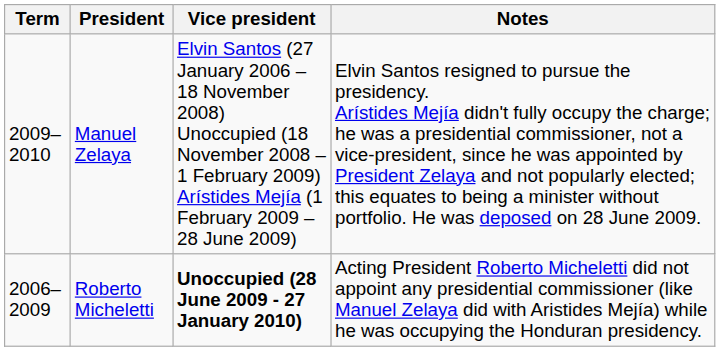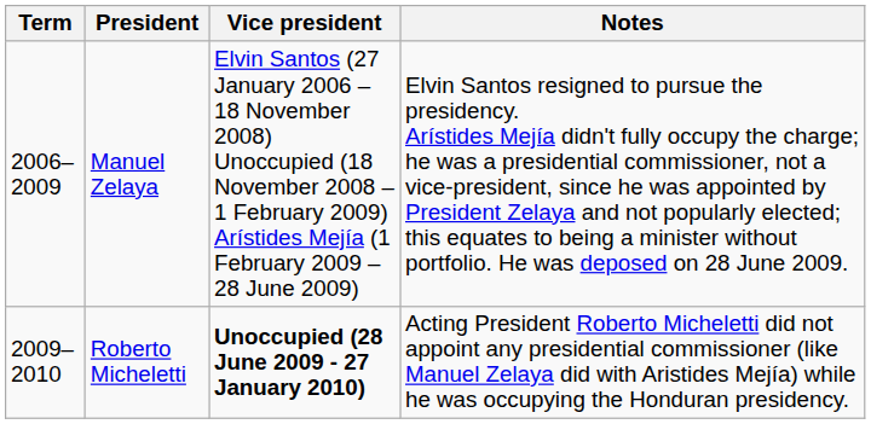Manuel Zelaya | Term: 2009–2010 -> 2006–2009
Roberto Micheletti | Term: 2006–2009 -> 2009–2010
